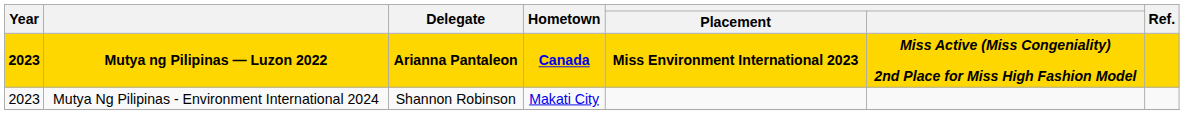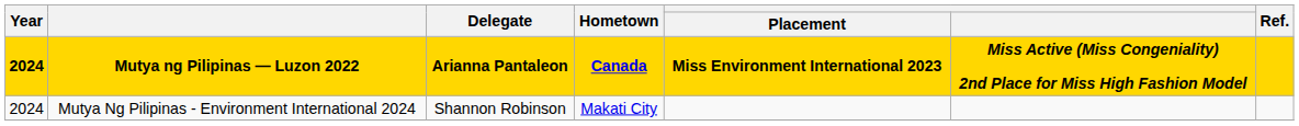Mutya ng Pilipinas — Luzon 2022 | Year: 2023 -> 2024
Mutya Ng Pilipinas - Environment International 2024 | Year: 2023 -> 2024
